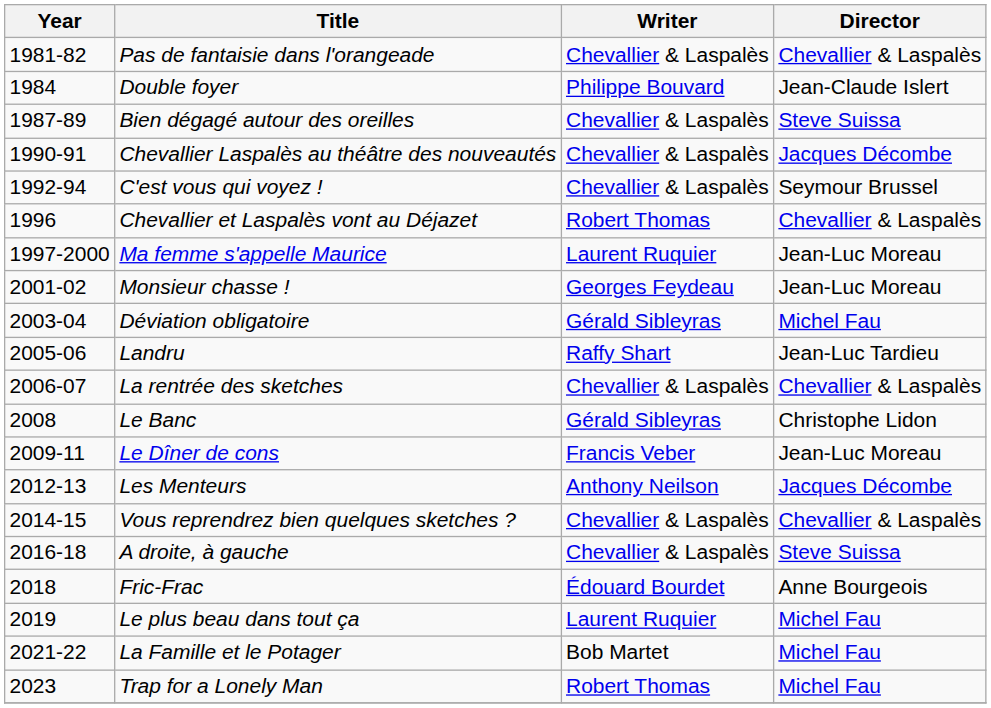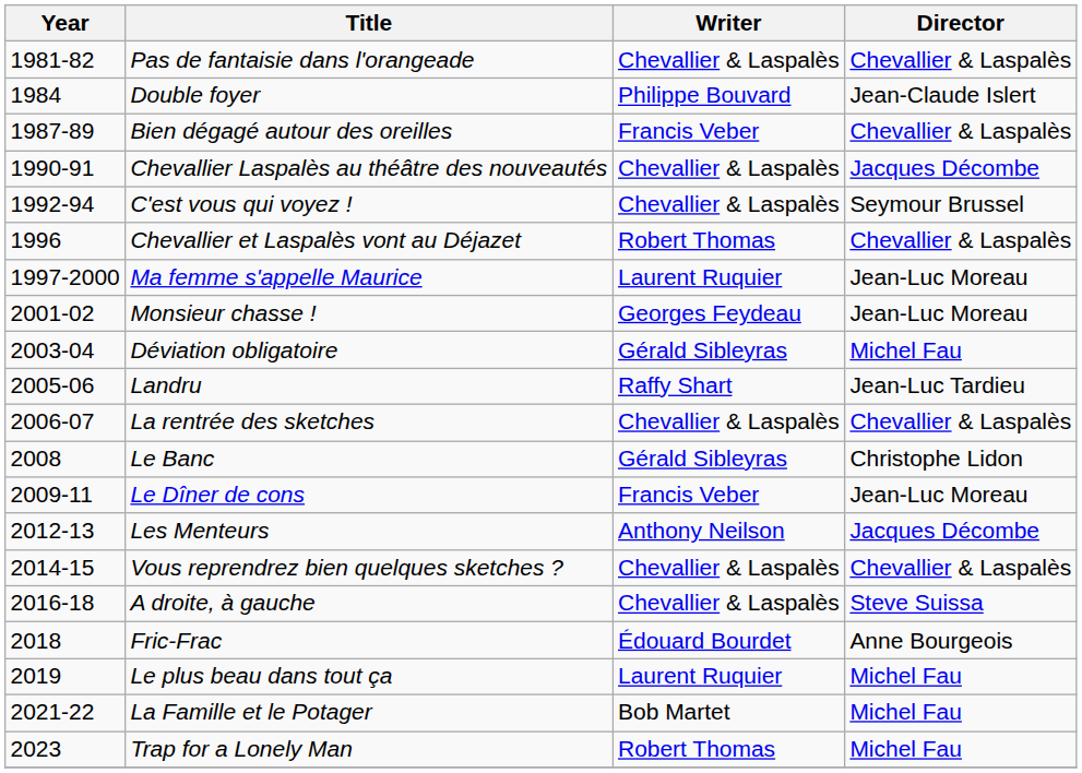Bien dégagé autour des oreilles | Writer: Chevallier & Laspalès -> Francis Veber
Bien dégagé autour des oreilles | Director: Steve Suissa -> Chevallier & Laspalès
